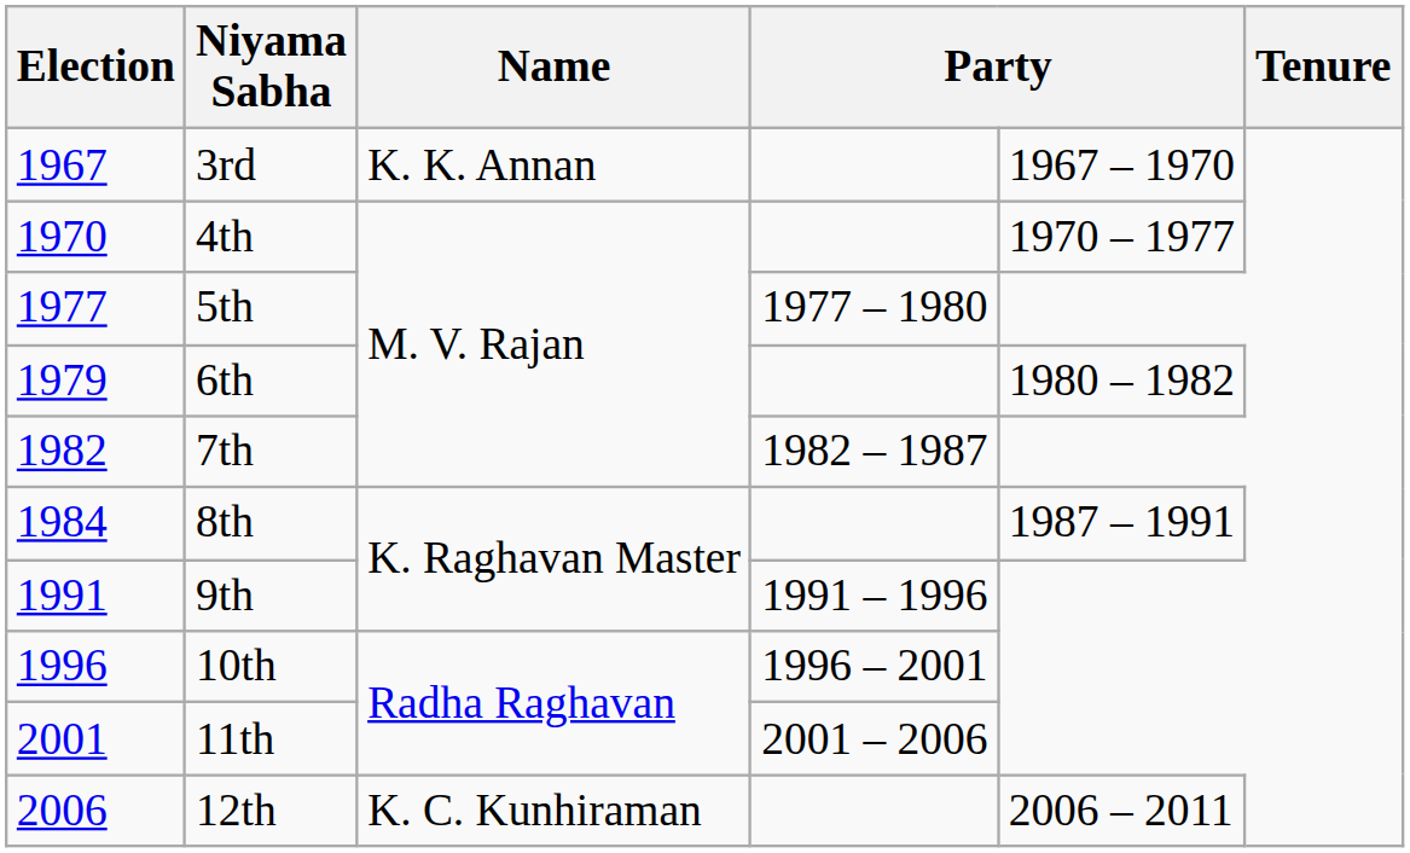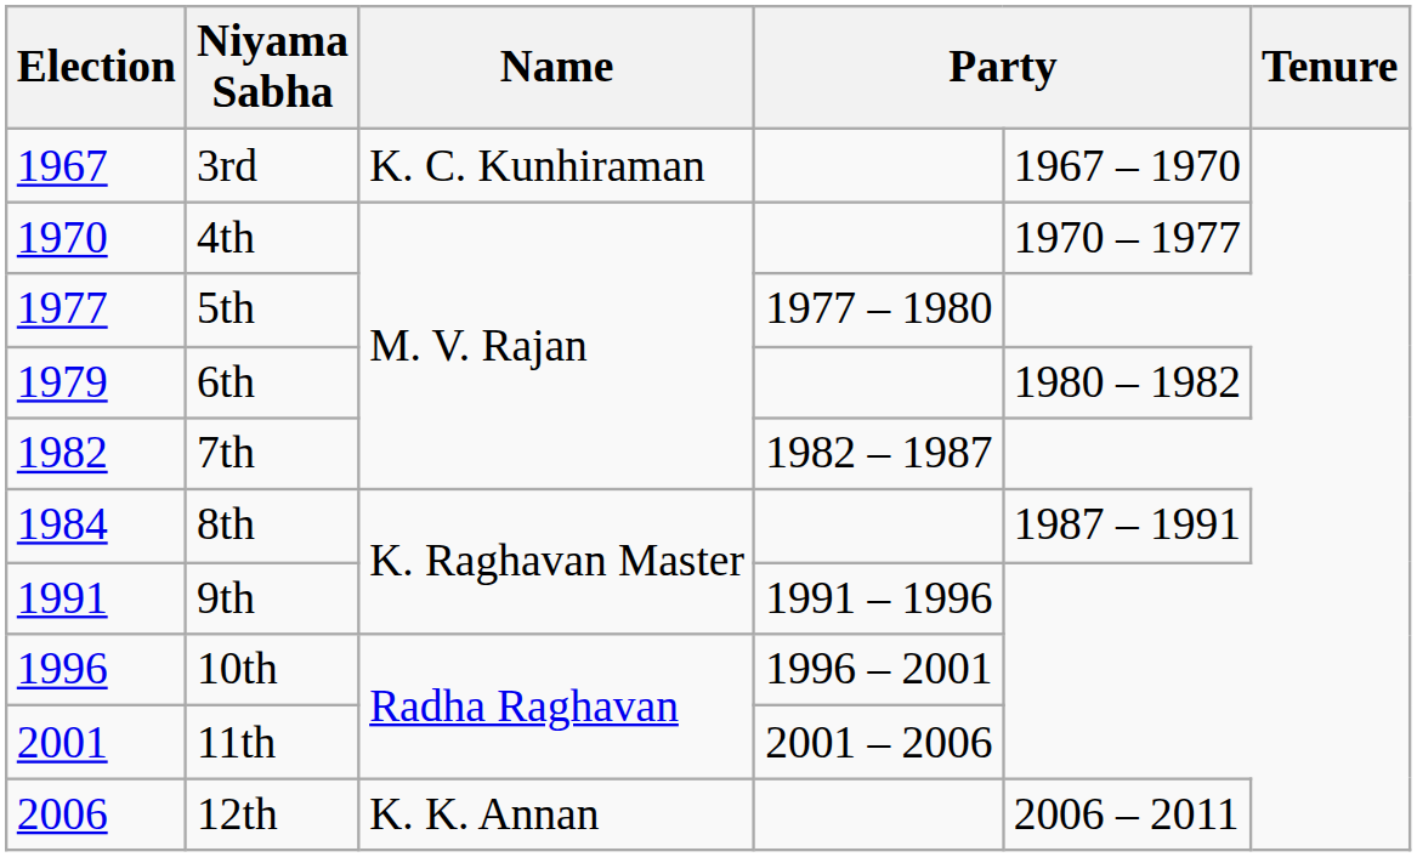3rd | Name: K. K. Annan -> K. C. Kunhiraman
12th | Name: K. C. Kunhiraman -> K. K. Annan
